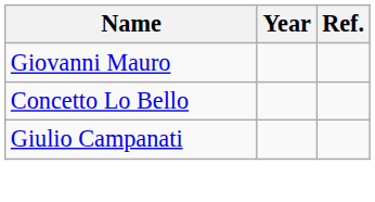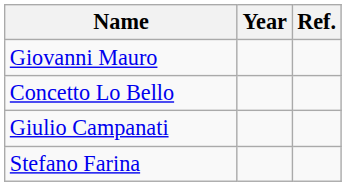+ row: Stefano Farina
